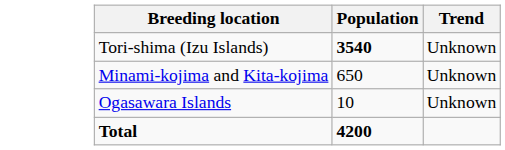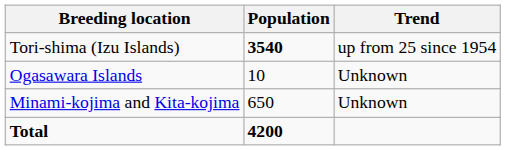Tori-shima (Izu Islands) | Trend: Unknown -> up from 25 since 1954
rows swapped: Minami-kojima and Kita-kojima <-> Ogasawara Islands
